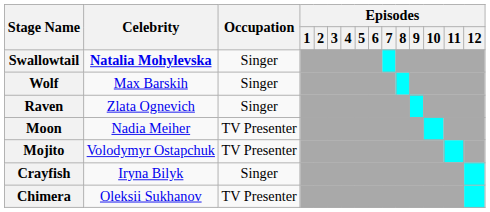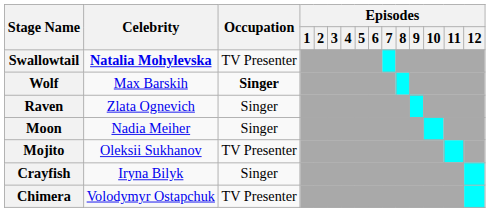Swallowtail | Occupation: Singer -> TV Presenter
Wolf | Occupation: normal -> bold
Moon | Occupation: TV Presenter -> Singer
Mojito | Celebrity: Volodymyr Ostapchuk -> Oleksii Sukhanov
Chimera | Celebrity: Oleksii Sukhanov -> Volodymyr Ostapchuk
